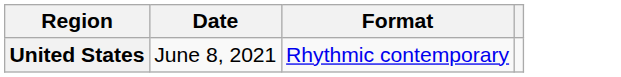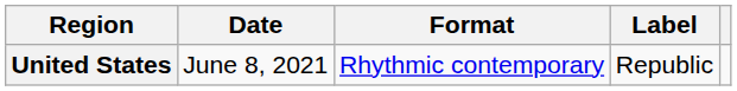+ column: Label | Republic
